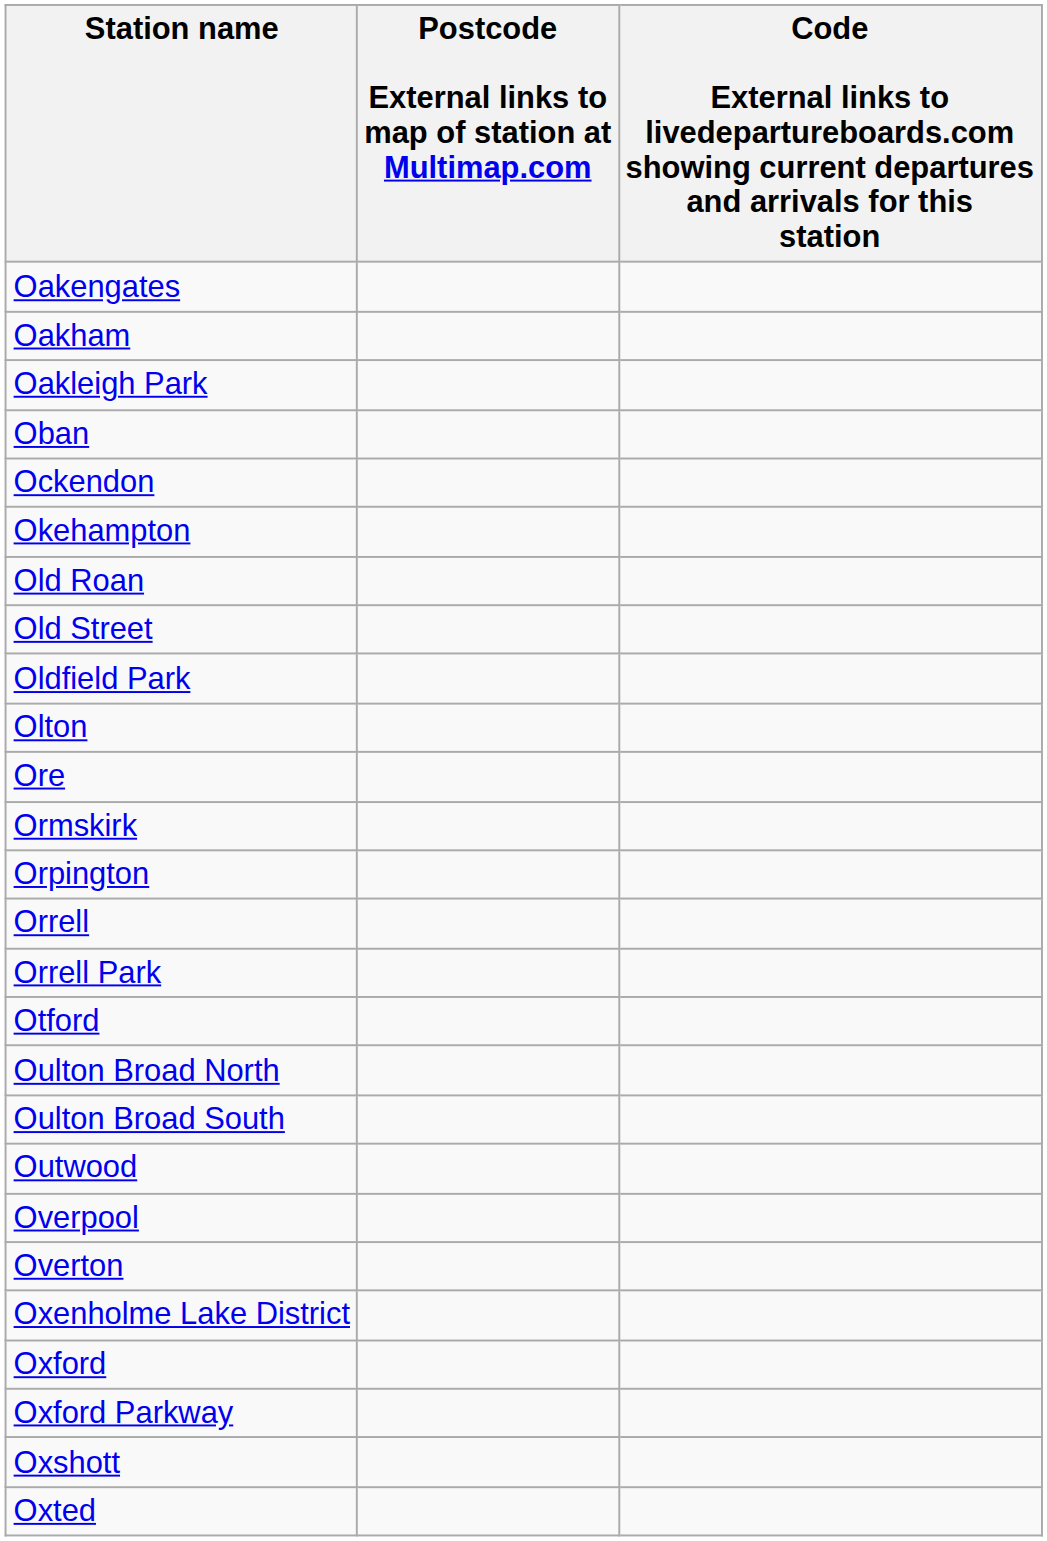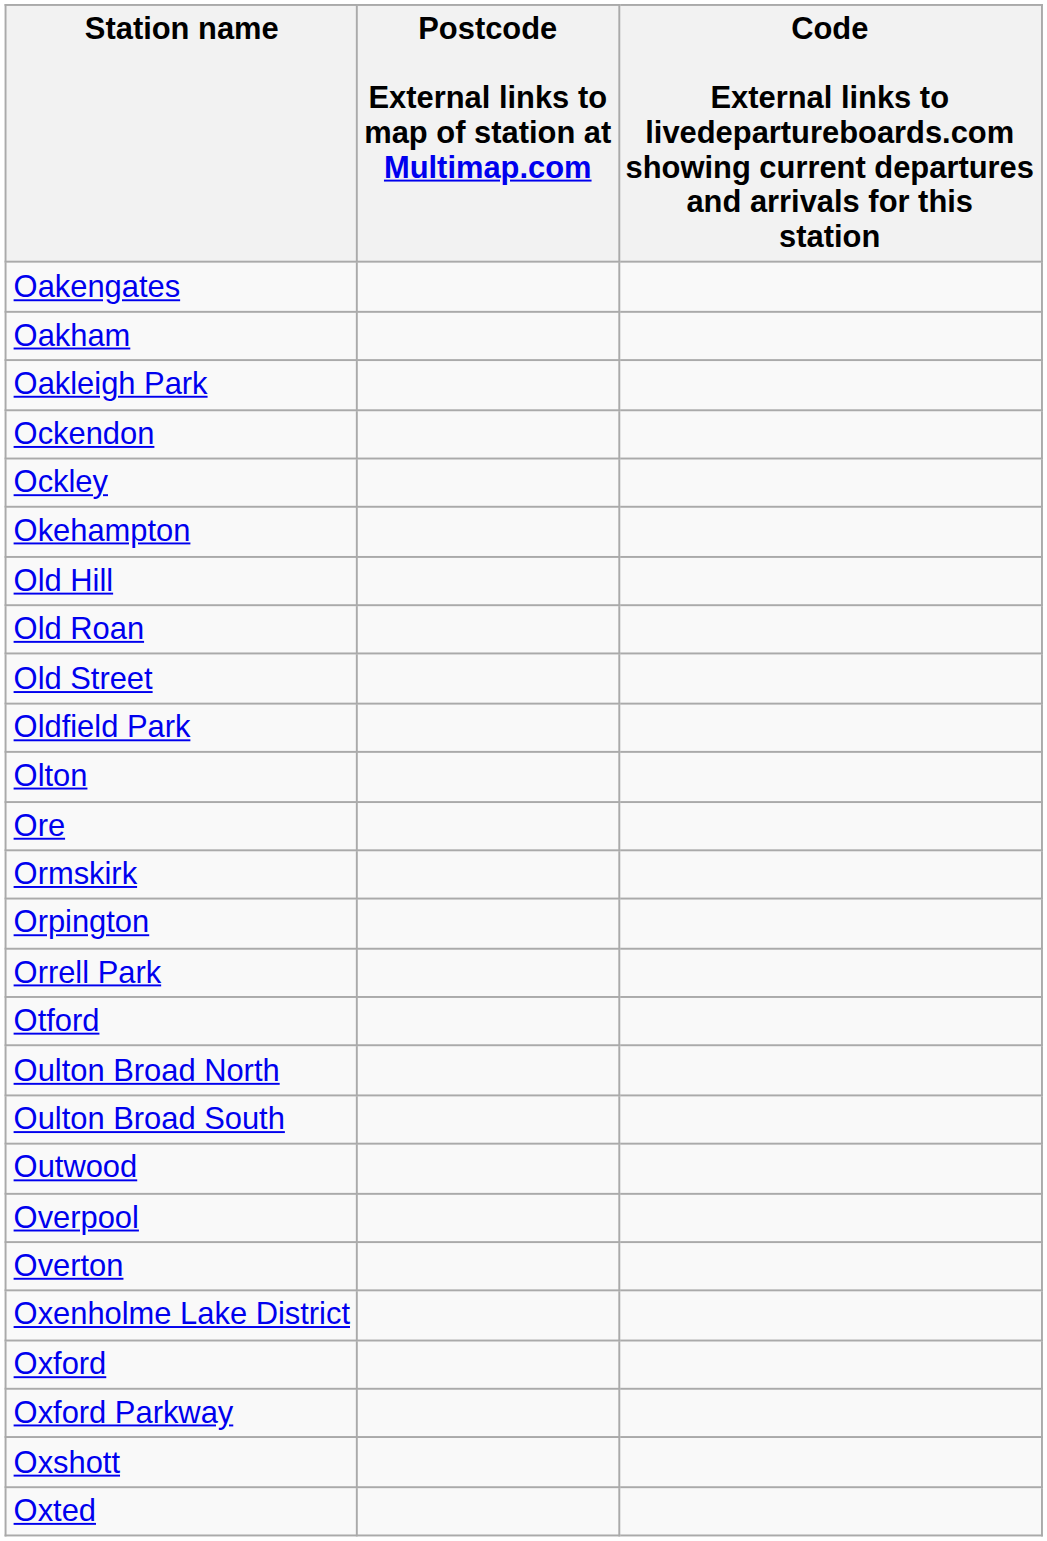- row: Oban
+ row: Ockley
+ row: Old Hill
- row: Orrell
